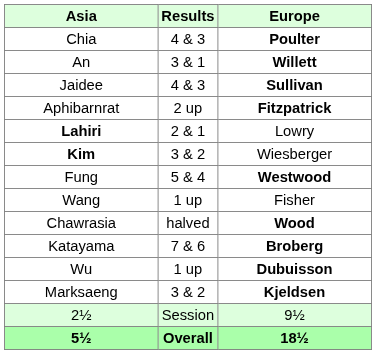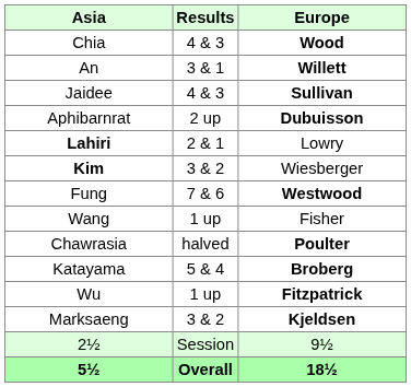Chia | Europe: Poulter -> Wood
Aphibarnrat | Europe: Fitzpatrick -> Dubuisson
Fung | Results: 5 & 4 -> 7 & 6
Chawrasia | Europe: Wood -> Poulter
Katayama | Results: 7 & 6 -> 5 & 4
Wu | Europe: Dubuisson -> Fitzpatrick
